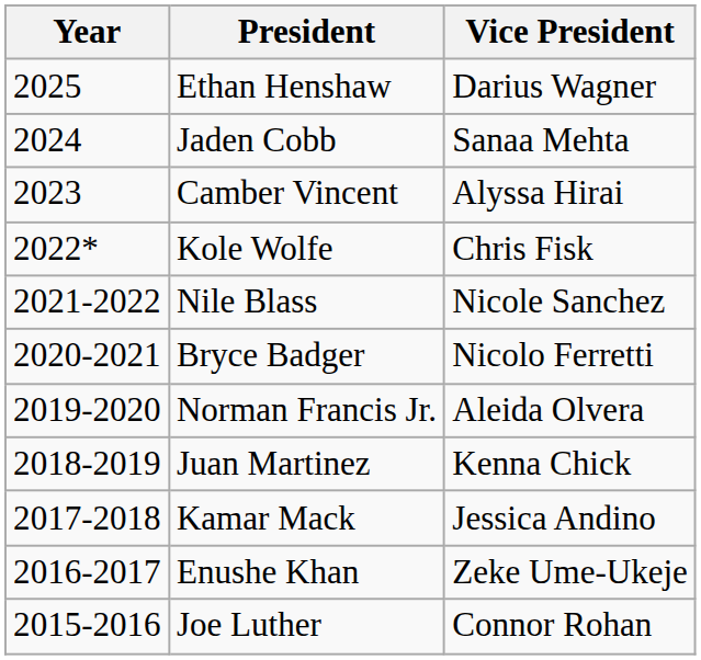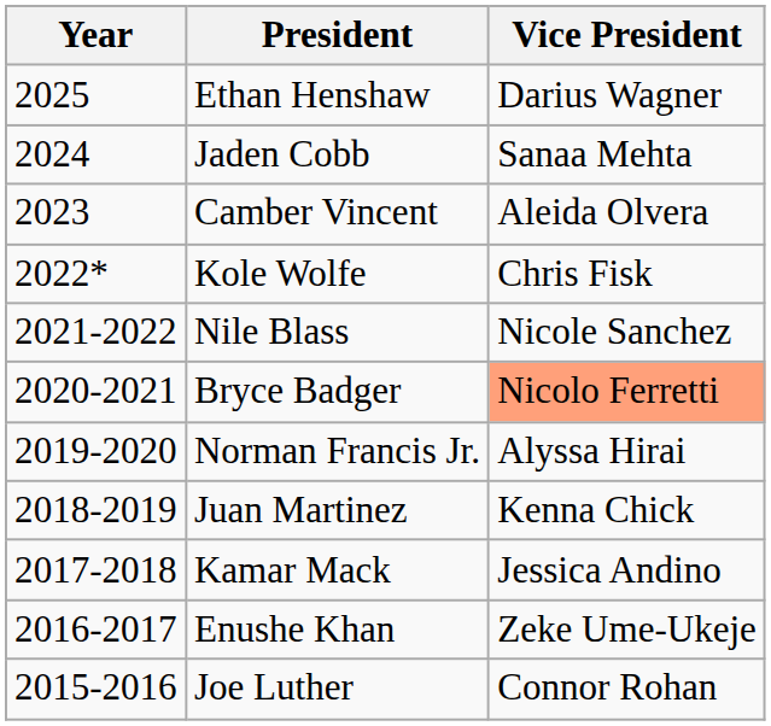Camber Vincent | Vice President: Alyssa Hirai -> Aleida Olvera
Bryce Badger | Vice President: no background -> lightsalmon background
Norman Francis Jr. | Vice President: Aleida Olvera -> Alyssa Hirai
